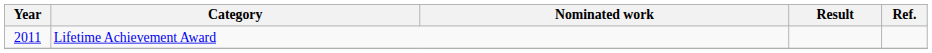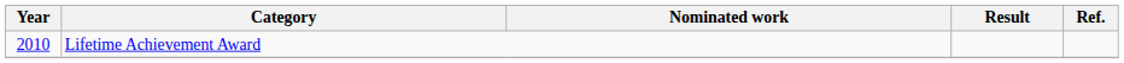Lifetime Achievement Award | Year: 2011 -> 2010
